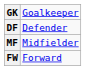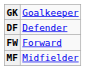rows swapped: MF <-> FW
